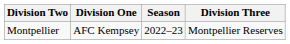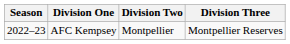columns swapped: Season <-> Division Two
